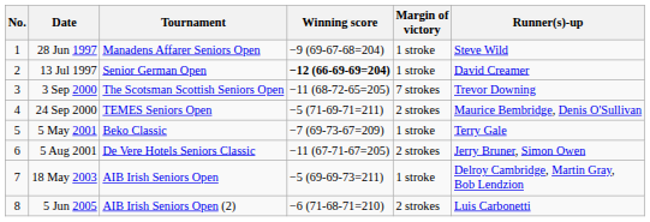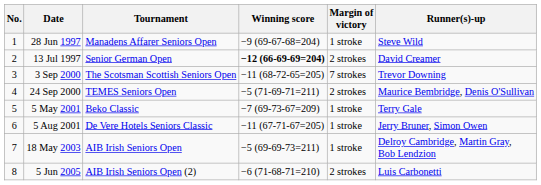13 Jul 1997 | Margin of victory: 1 stroke -> 2 strokes
5 Aug 2001 | Margin of victory: 2 strokes -> 1 stroke
